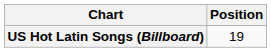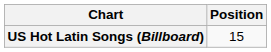US Hot Latin Songs (Billboard) | Position: 19 -> 15
